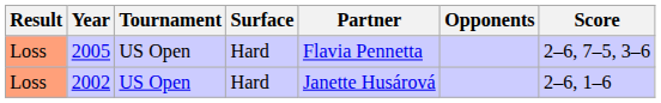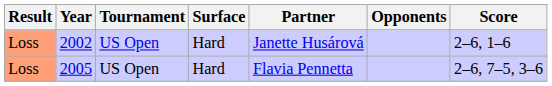rows swapped: 2002 <-> 2005
